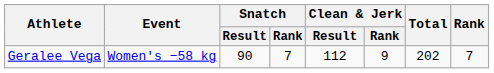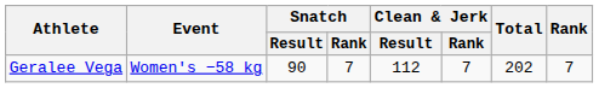Geralee Vega | Clean & Jerk / Rank: 9 -> 7
